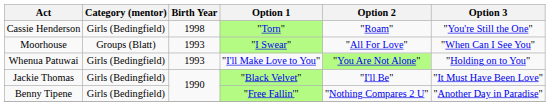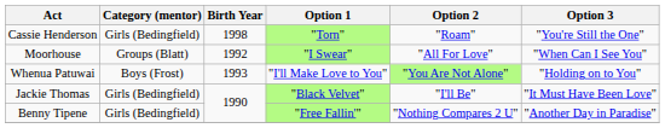Moorhouse | Birth Year: 1993 -> 1992
Whenua Patuwai | Category (mentor): Girls (Bedingfield) -> Boys (Frost)
